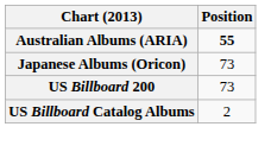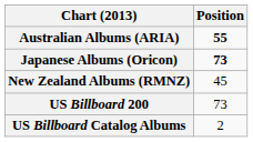Japanese Albums (Oricon) | Position: normal -> bold
+ row: New Zealand Albums (RMNZ) | 45
